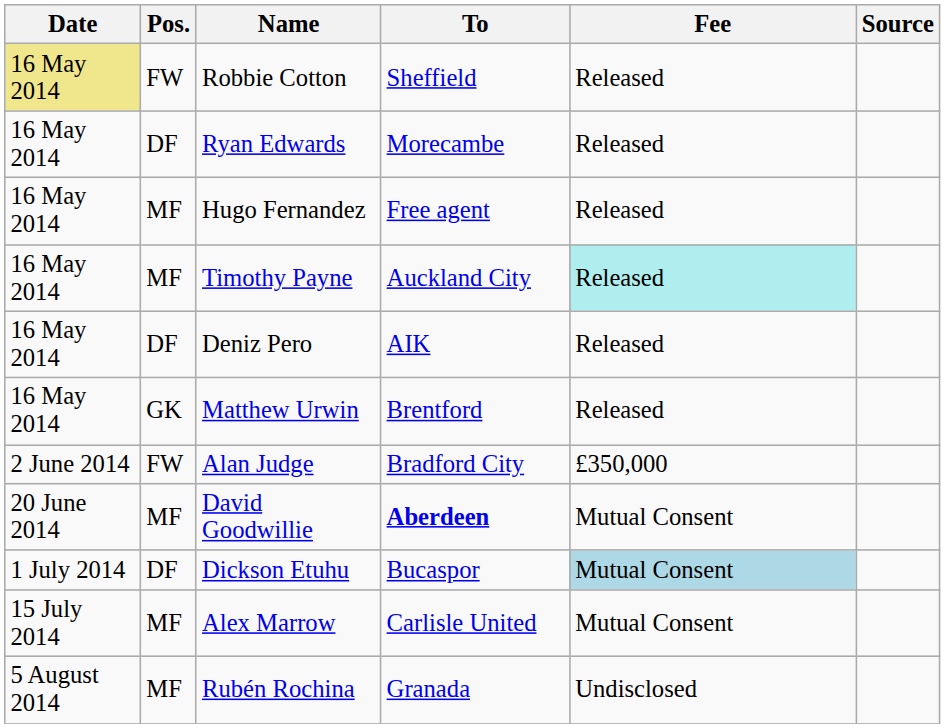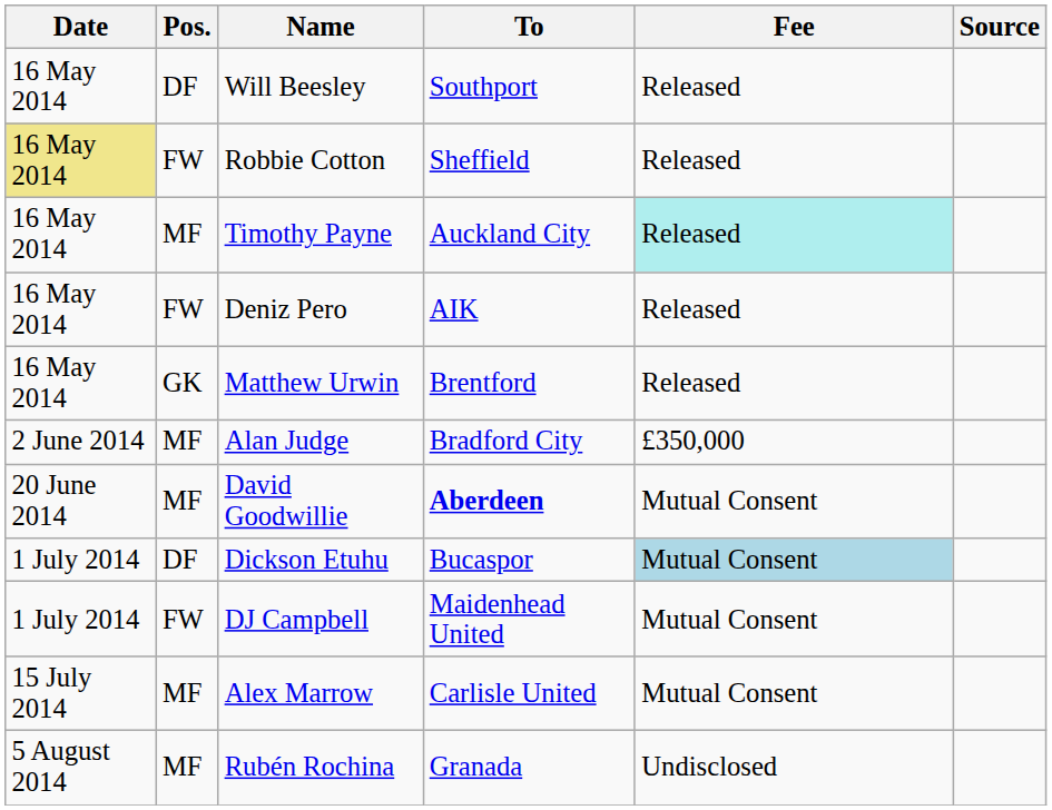+ row: 16 May 2014 | DF | Will Beesley | Southport | Released
- row: 16 May 2014 | DF | Ryan Edwards | Morecambe | Released
- row: 16 May 2014 | MF | Hugo Fernandez | Free agent | Released
Deniz Pero | Pos.: DF -> FW
Alan Judge | Pos.: FW -> MF
+ row: 1 July 2014 | FW | DJ Campbell | Maidenhead United | Mutual Consent
